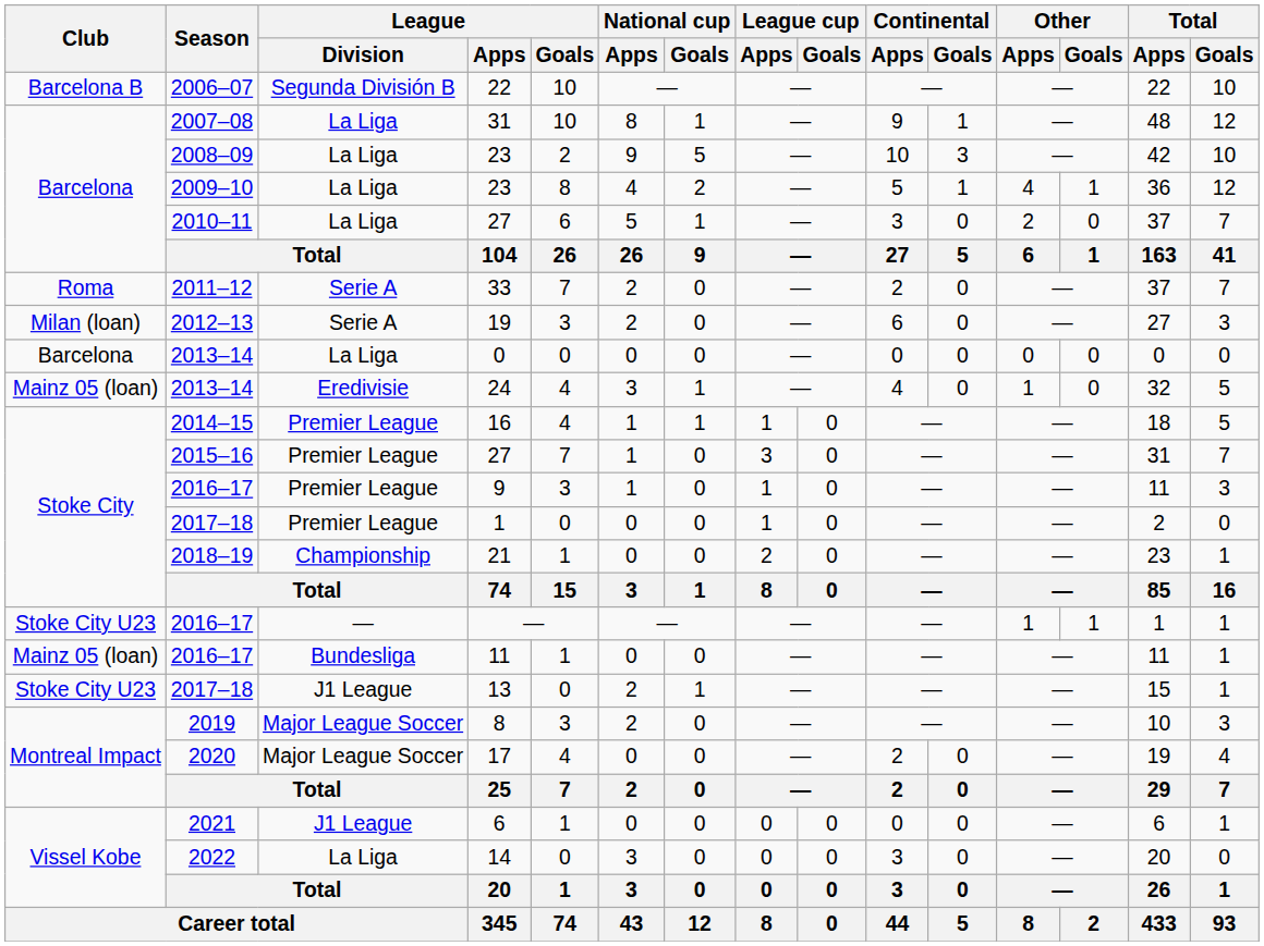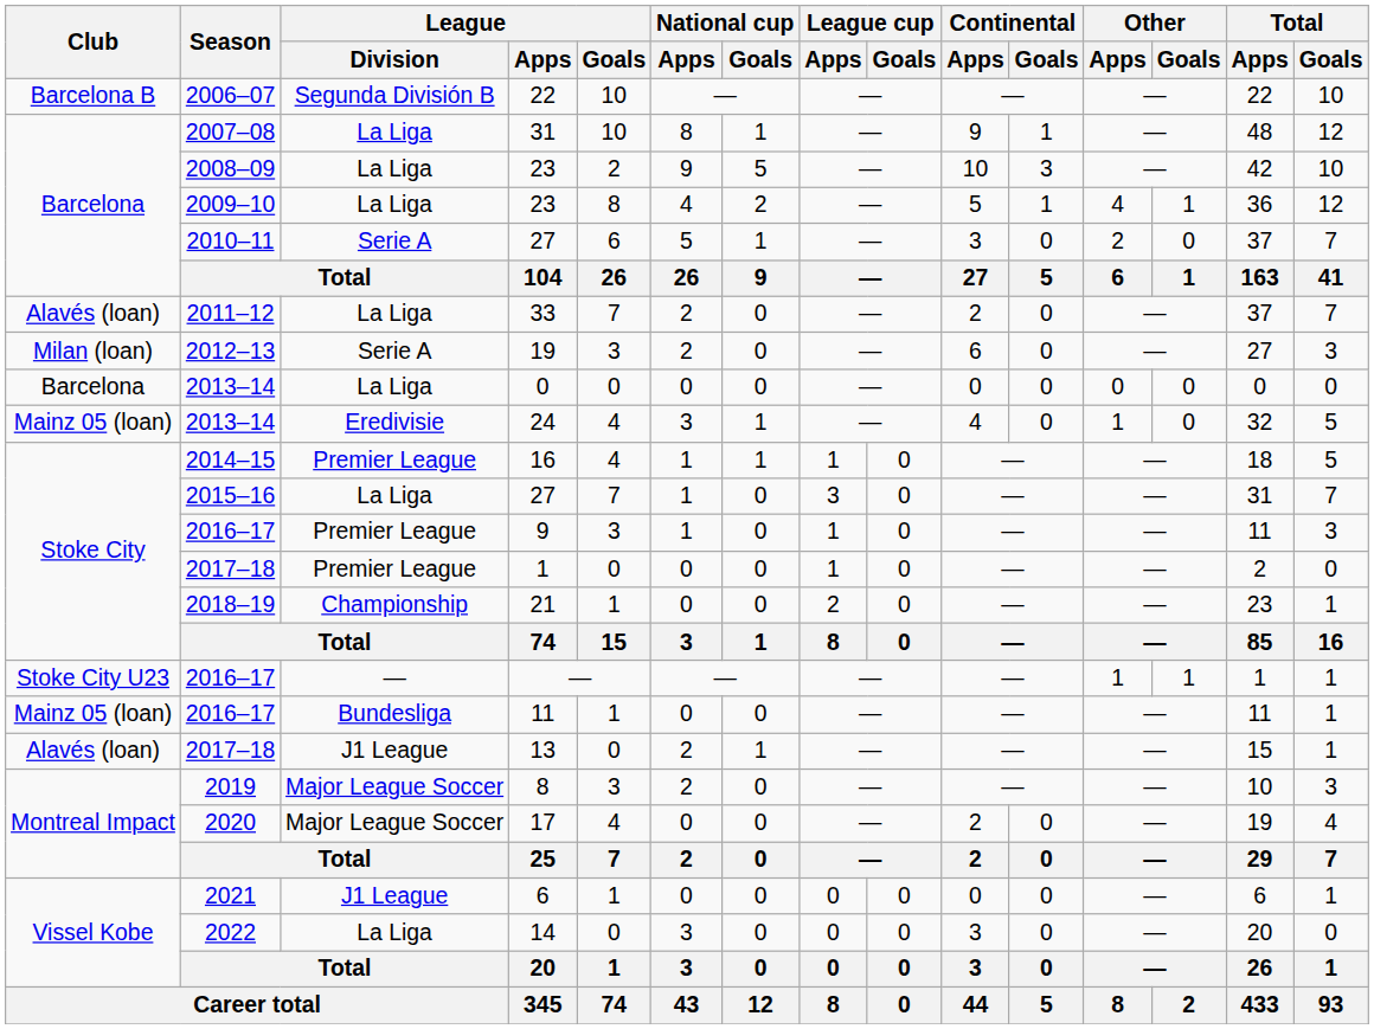2010–11 / 27 | League / Division: La Liga -> Serie A
33 | Club: Roma -> Alavés (loan)
33 | League / Division: Serie A -> La Liga
2015–16 / 27 | League / Division: Premier League -> La Liga
13 | Club: Stoke City U23 -> Alavés (loan)
